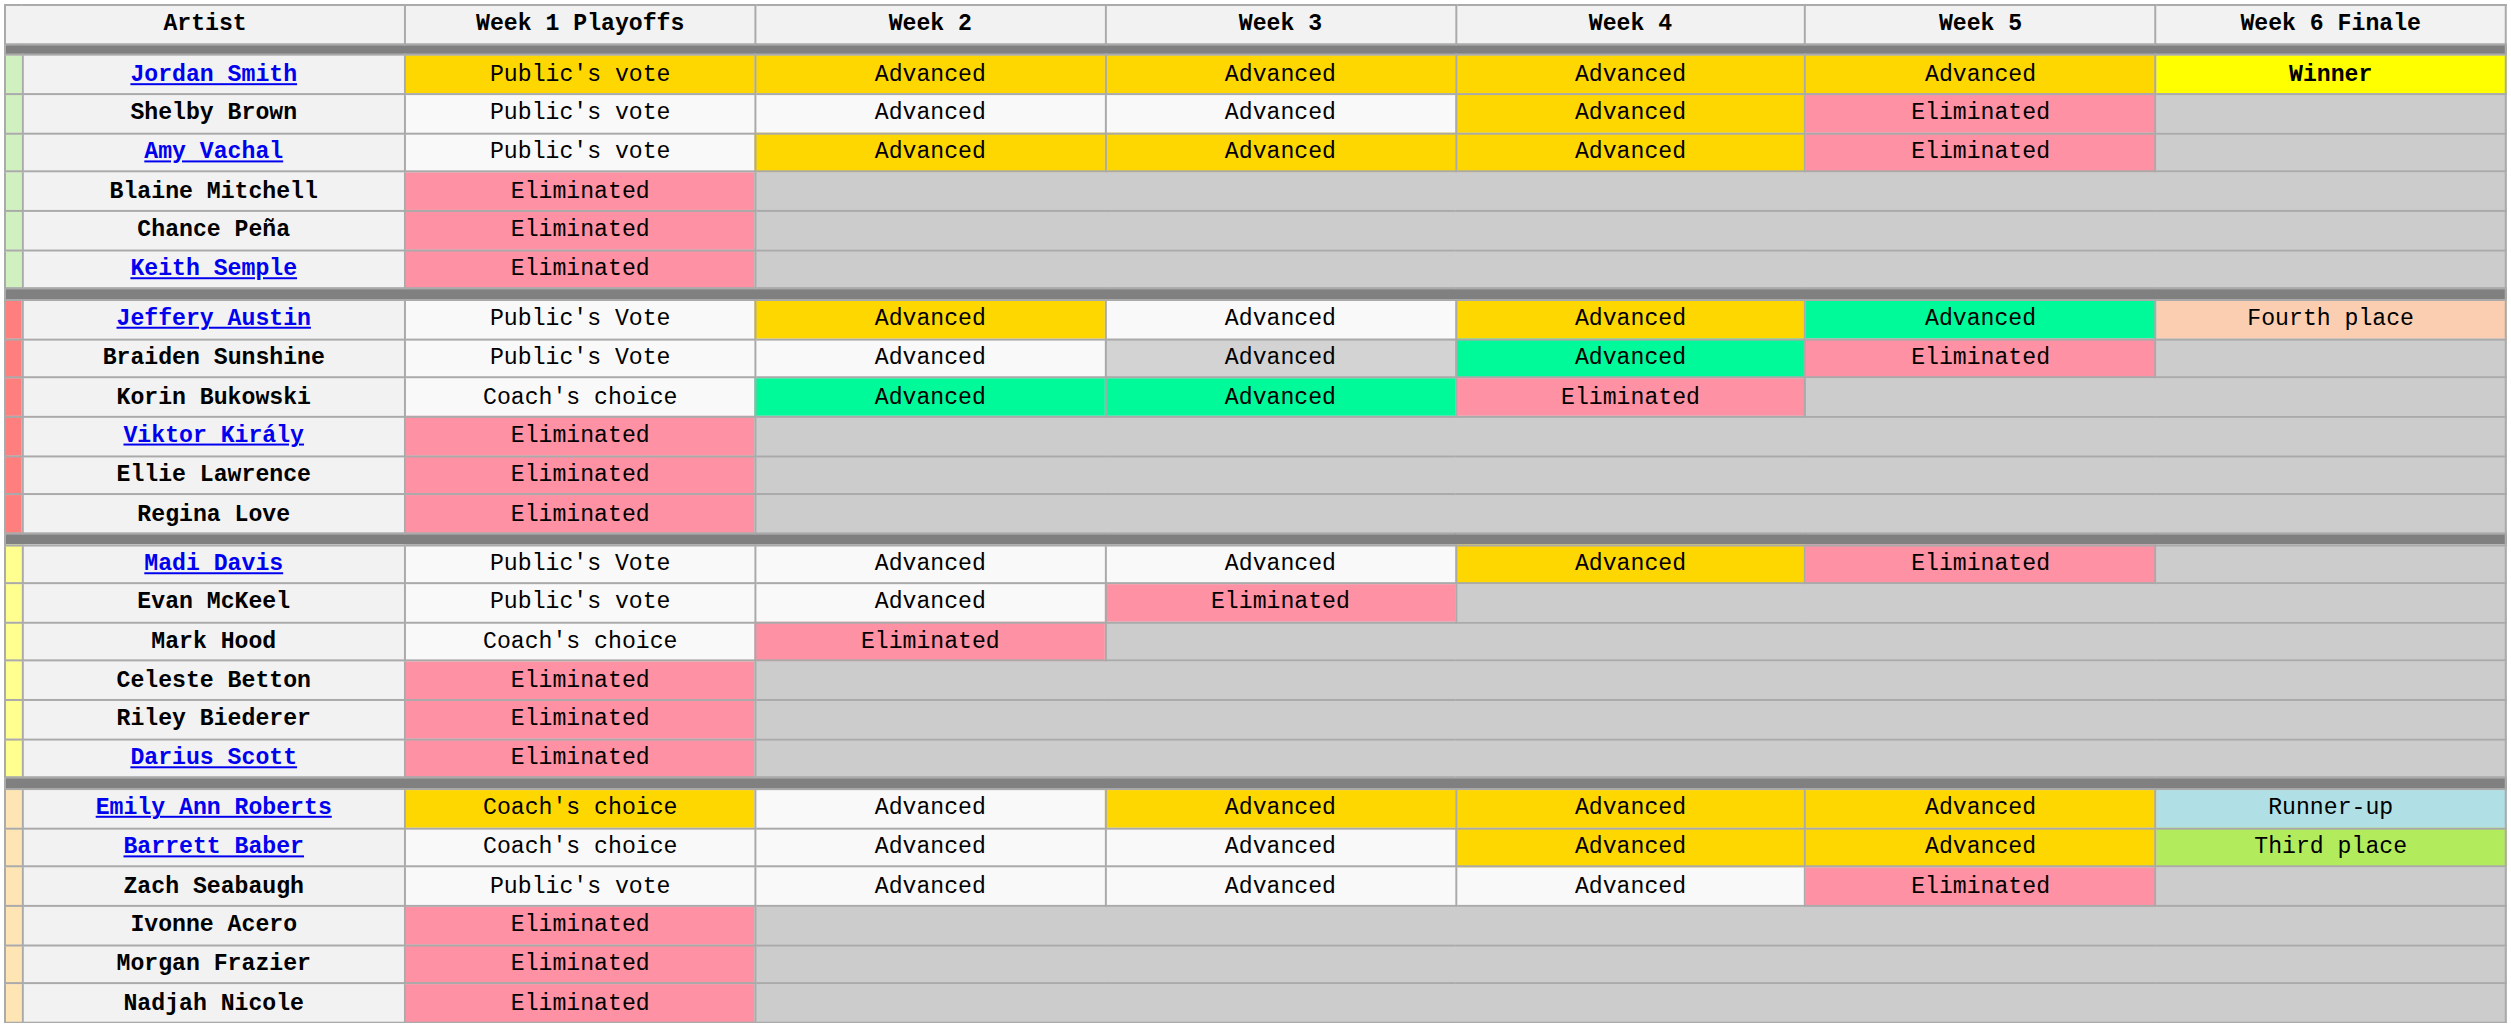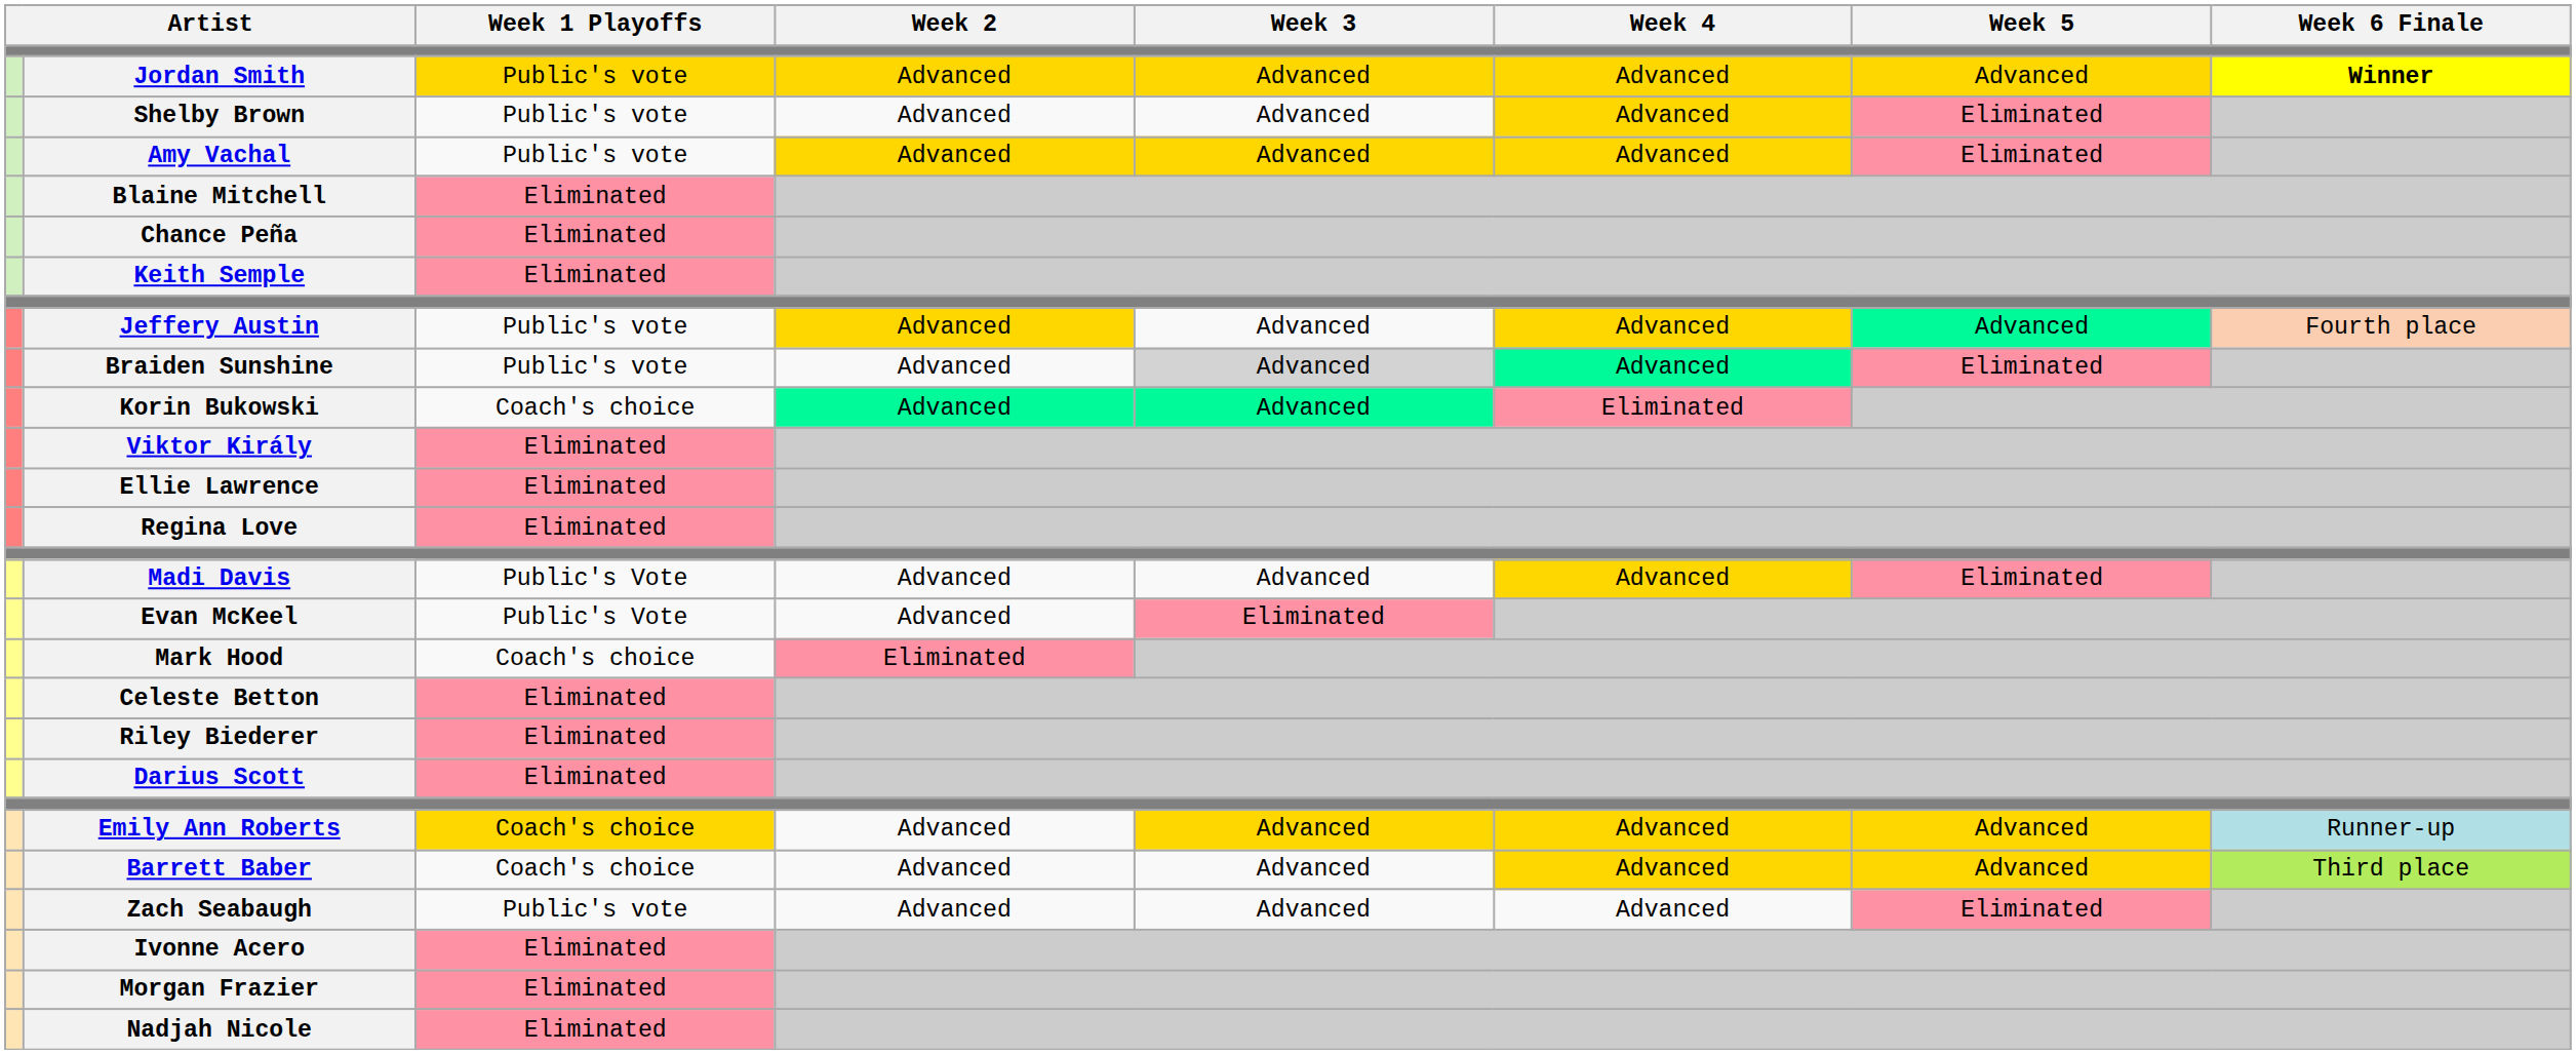Jeffery Austin | Week 1 Playoffs: Public's Vote -> Public's vote
Braiden Sunshine | Week 1 Playoffs: Public's Vote -> Public's vote
Evan McKeel | Week 1 Playoffs: Public's vote -> Public's Vote
